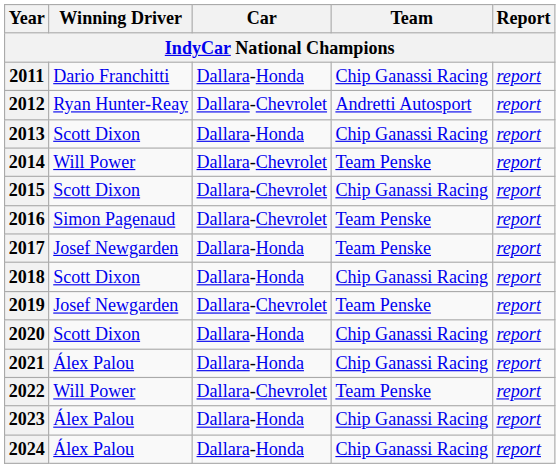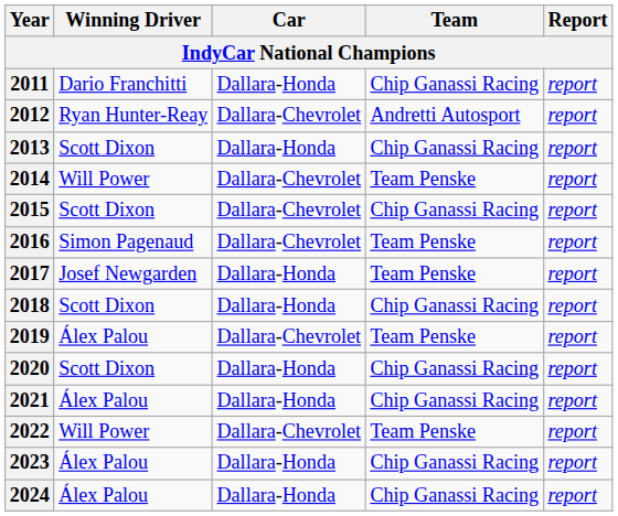2019 | Winning Driver: Josef Newgarden -> Álex Palou
